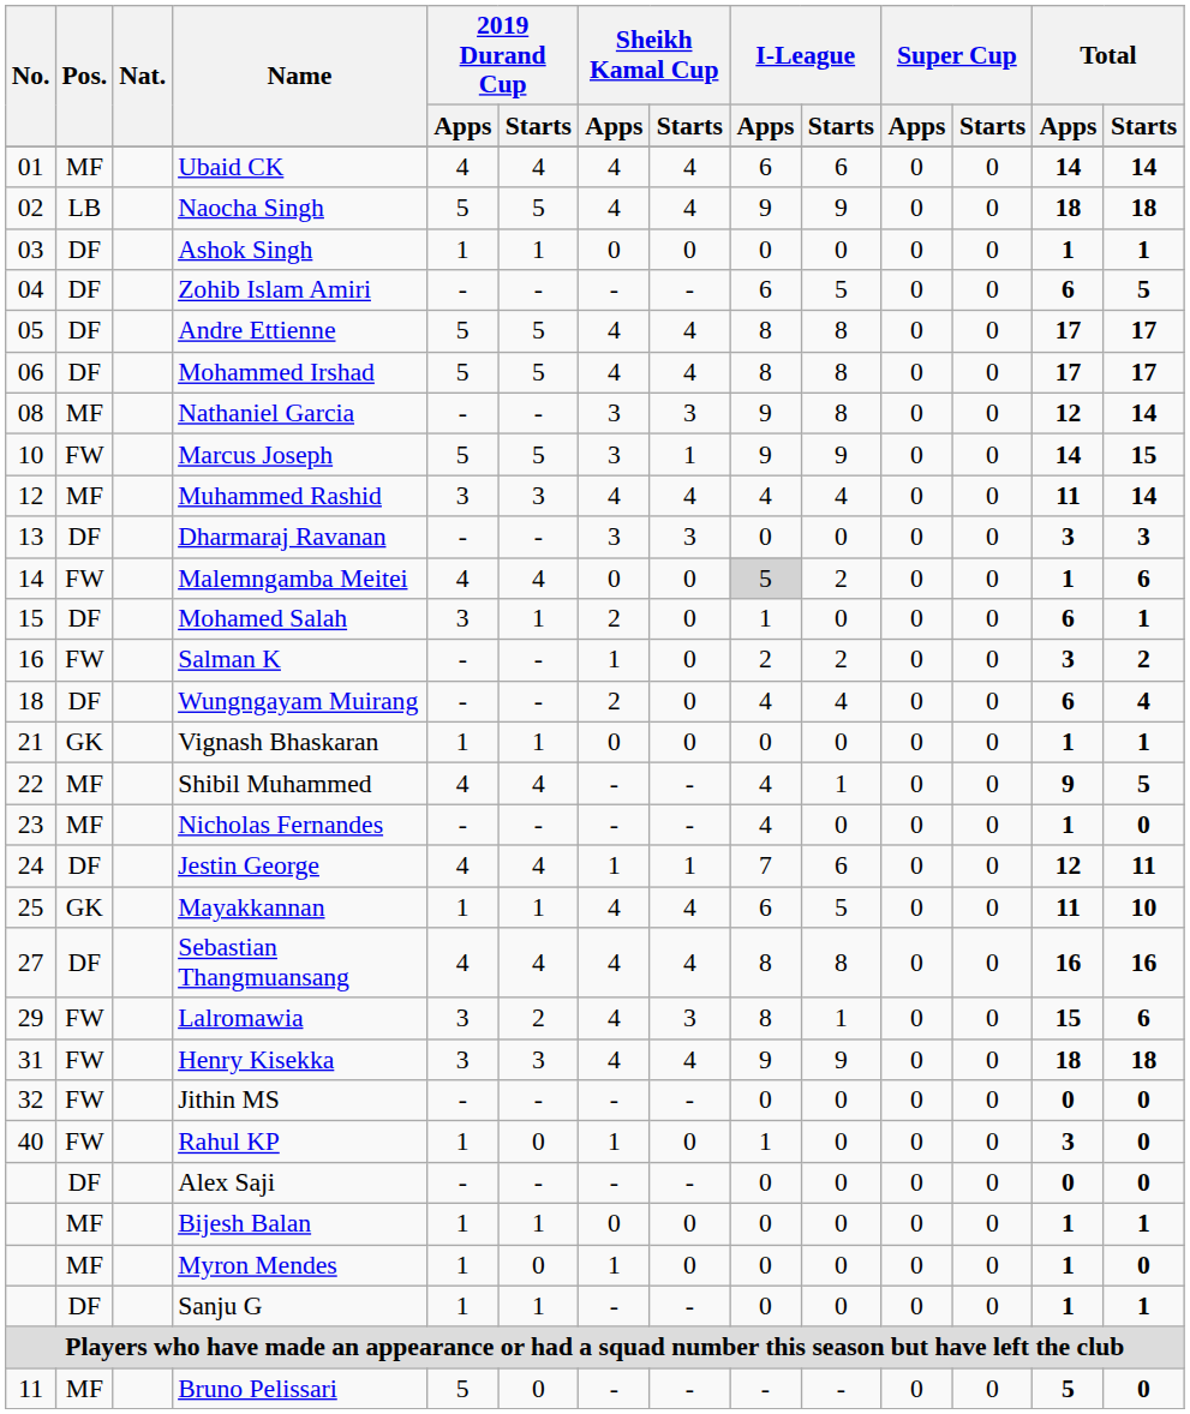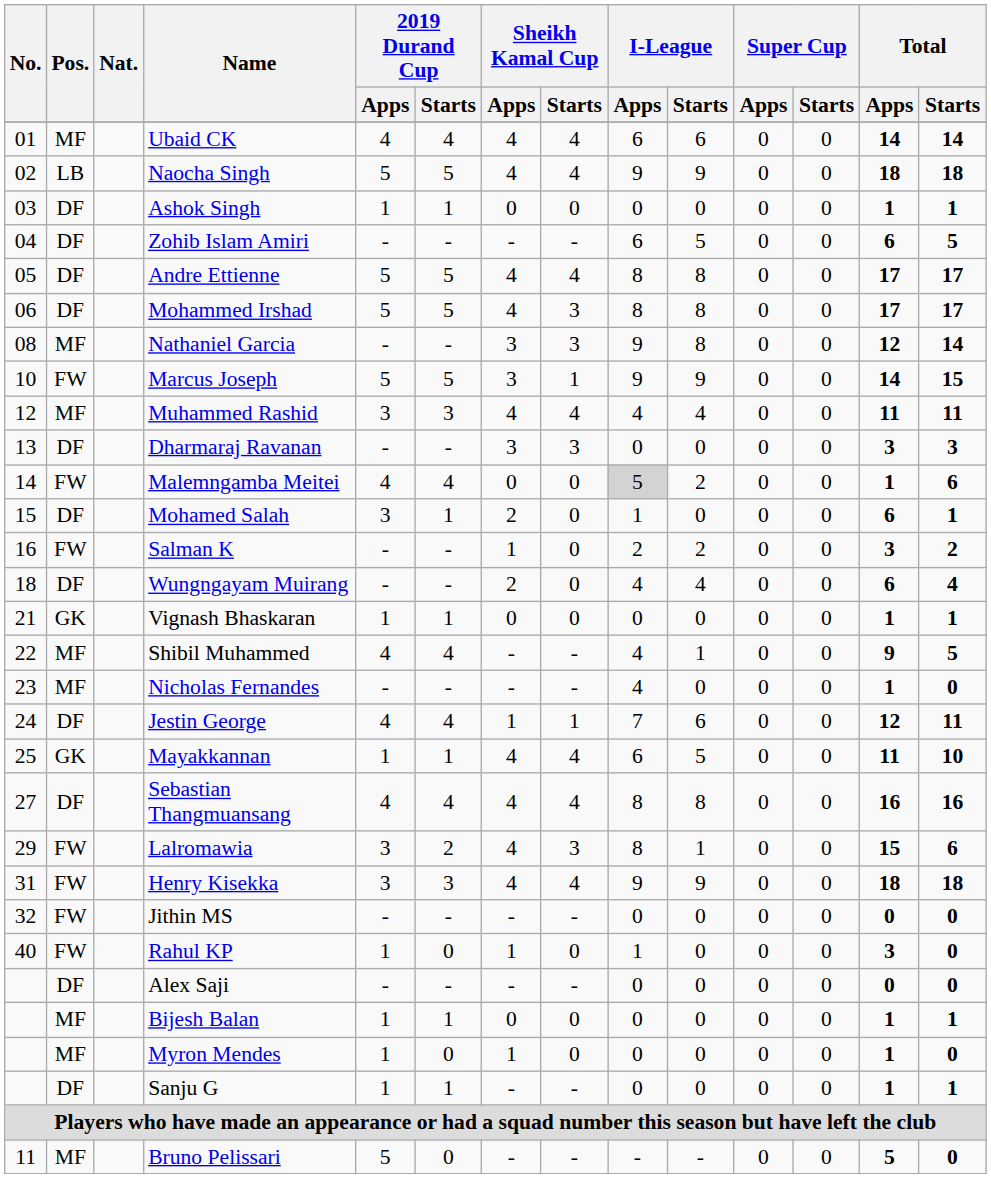Mohammed Irshad | Sheikh Kamal Cup / Starts: 4 -> 3
Muhammed Rashid | Total / Starts: 14 -> 11
